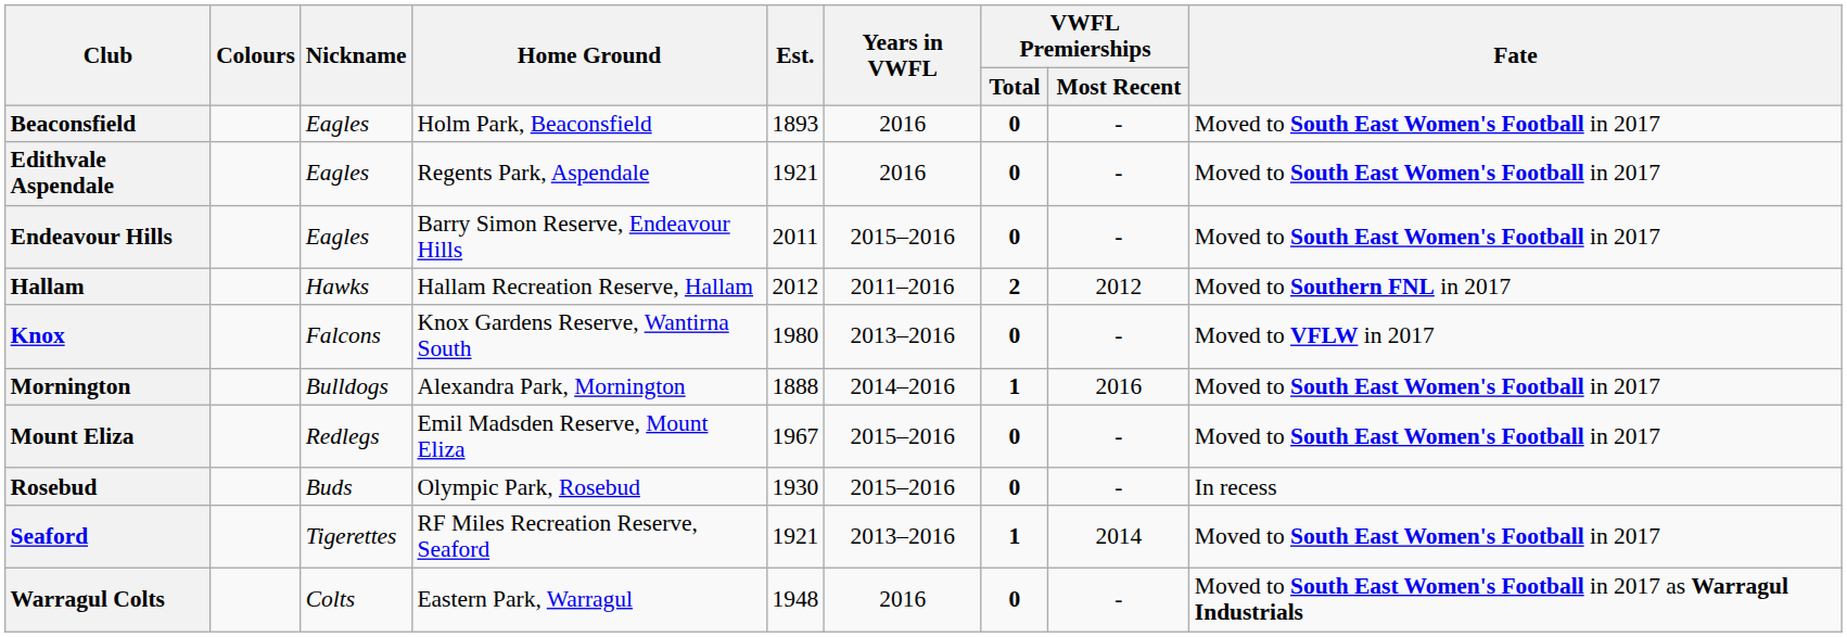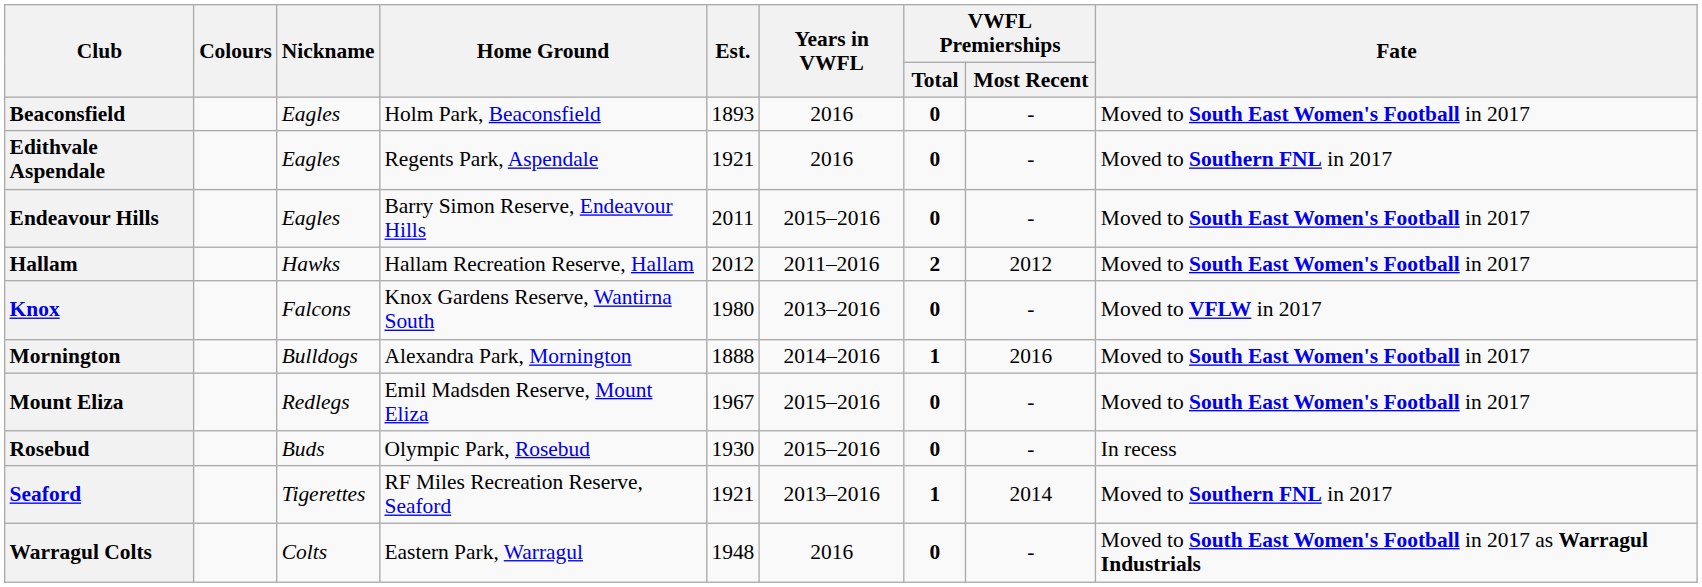Edithvale Aspendale | Fate: Moved to South East Women's Football in 2017 -> Moved to Southern FNL in 2017
Hallam | Fate: Moved to Southern FNL in 2017 -> Moved to South East Women's Football in 2017
Seaford | Fate: Moved to South East Women's Football in 2017 -> Moved to Southern FNL in 2017
